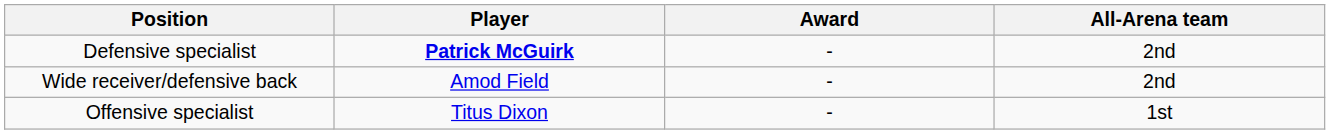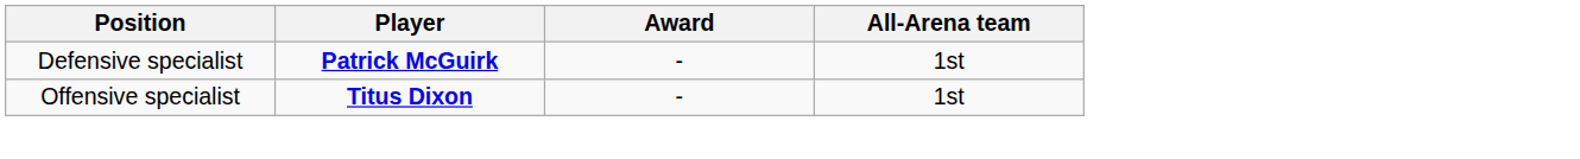Defensive specialist | All-Arena team: 2nd -> 1st
- row: Wide receiver/defensive back | Amod Field | - | 2nd
Offensive specialist | Player: normal -> bold
